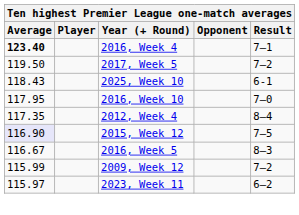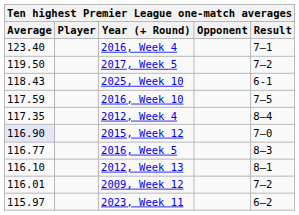2016, Week 4 | Average: bold -> normal
2016, Week 10 | Average: 117.95 -> 117.59
2016, Week 10 | Result: 7–0 -> 7–5
2015, Week 12 | Result: 7–5 -> 7–0
2016, Week 5 | Average: 116.67 -> 116.77
+ row: 116.10 | 2012, Week 13 | 8–1
2009, Week 12 | Average: 115.99 -> 116.01
